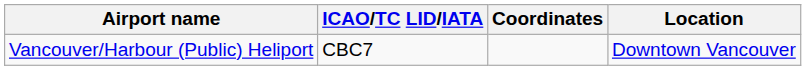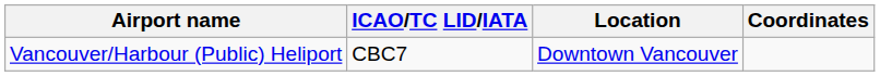columns swapped: Location <-> Coordinates
